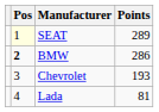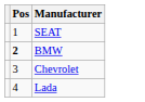- column: Points | 289 | 286 | 193 | 81
SEAT | Pos: lightyellow background -> no background
